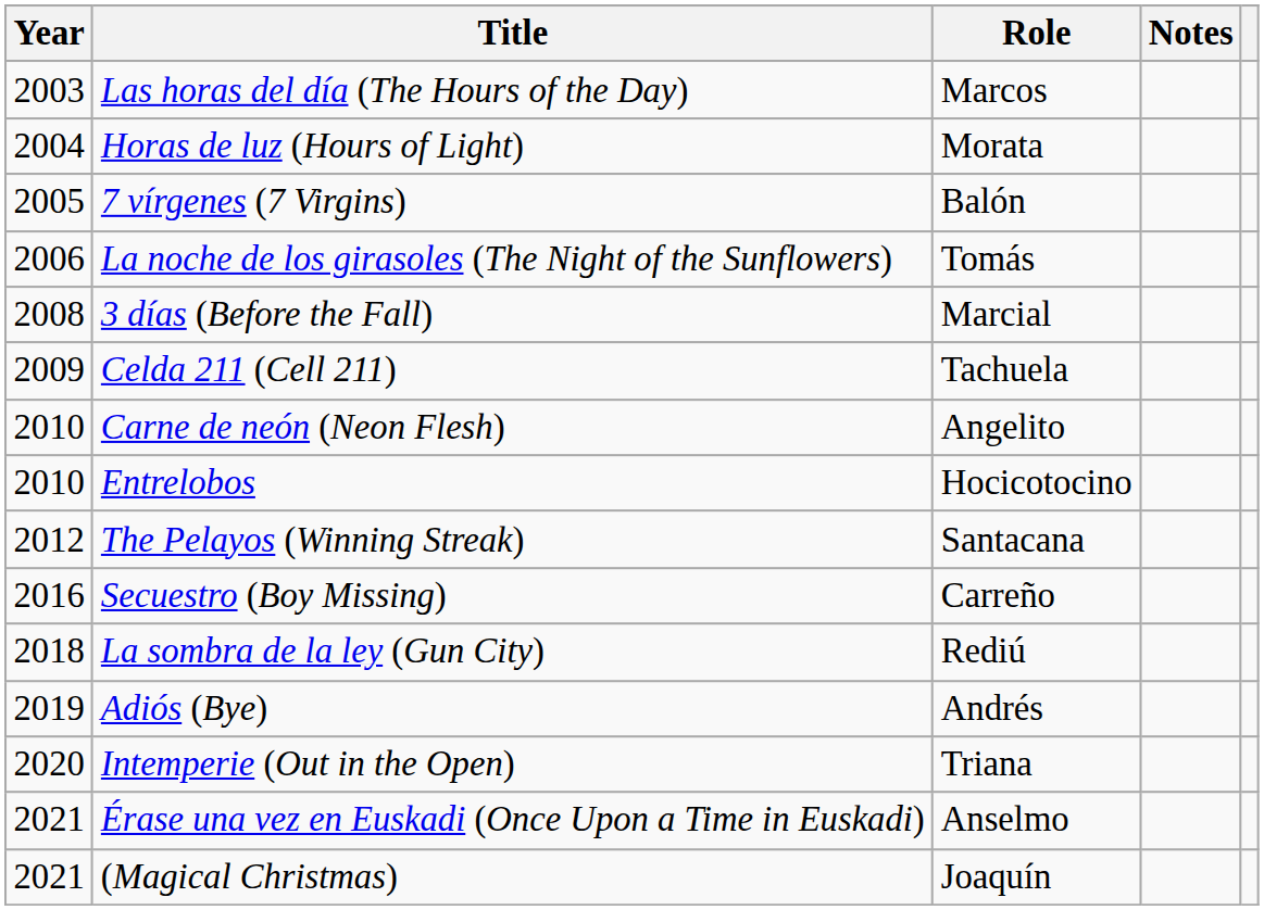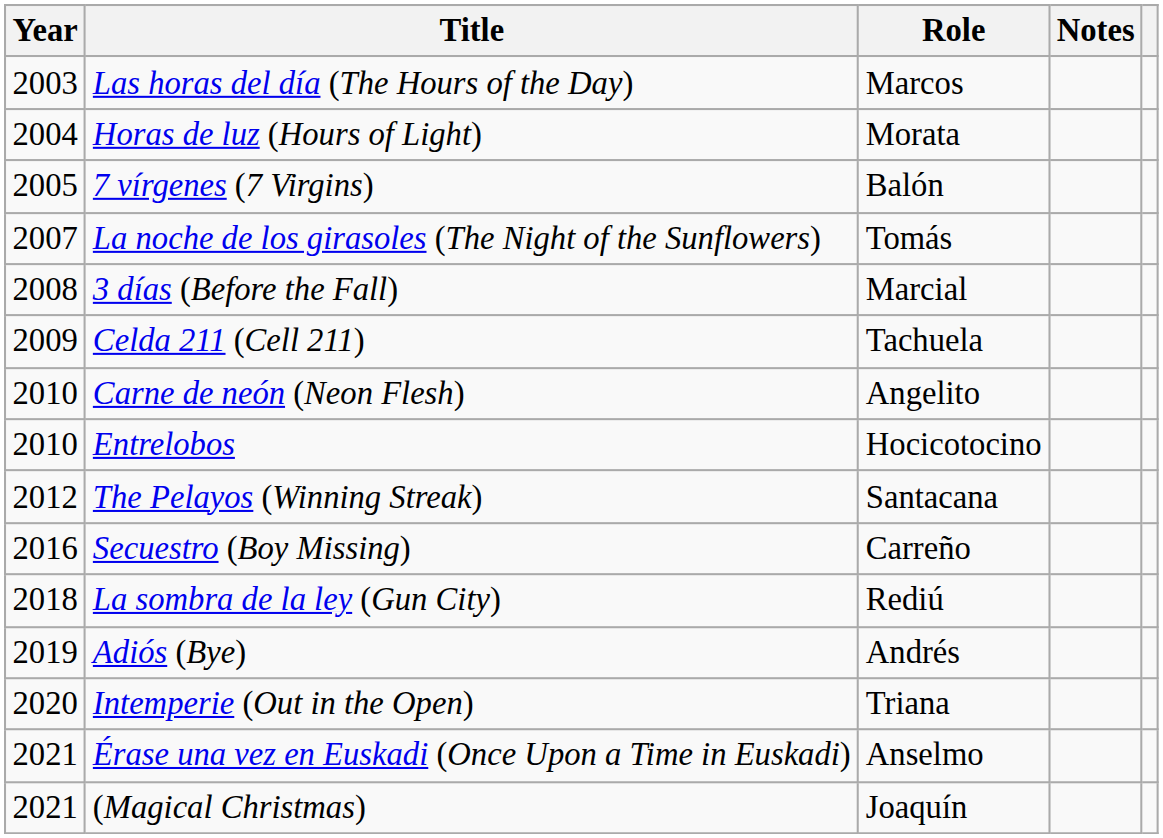La noche de los girasoles (The Night of the Sunflowers) | Year: 2006 -> 2007
